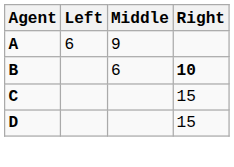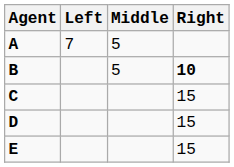A | Left: 6 -> 7
A | Middle: 9 -> 5
B | Middle: 6 -> 5
+ row: E | 15
